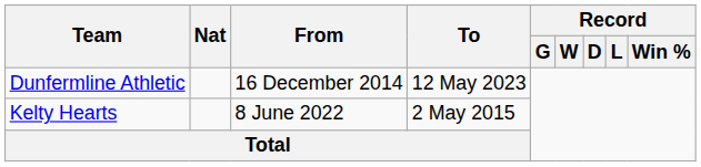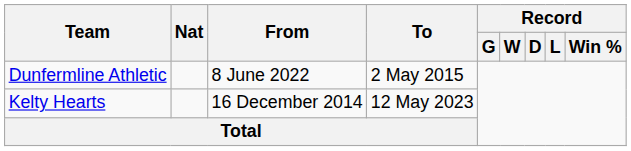Dunfermline Athletic | From: 16 December 2014 -> 8 June 2022
Dunfermline Athletic | To: 12 May 2023 -> 2 May 2015
Kelty Hearts | From: 8 June 2022 -> 16 December 2014
Kelty Hearts | To: 2 May 2015 -> 12 May 2023
